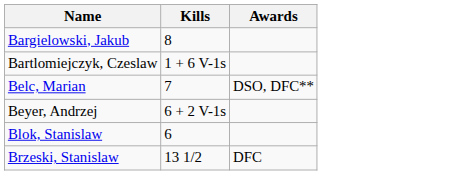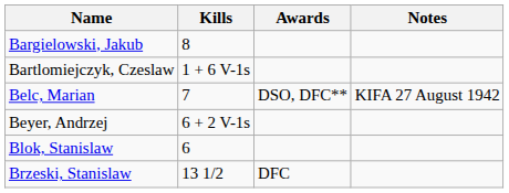+ column: Notes | KIFA 27 August 1942
